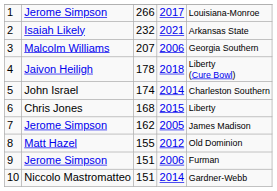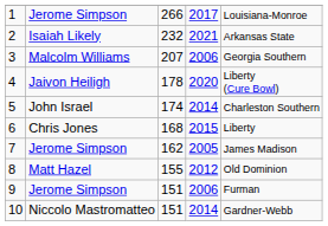4 | column 4: 2018 -> 2020
